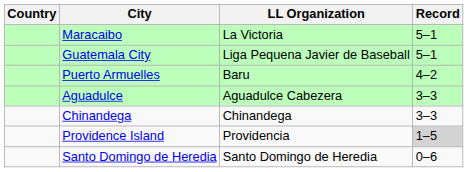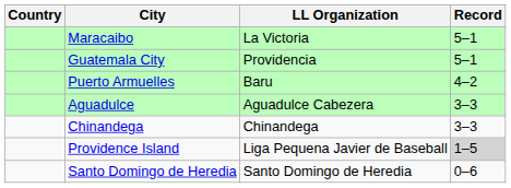Guatemala City | LL Organization: Liga Pequena Javier de Baseball -> Providencia
Providence Island | LL Organization: Providencia -> Liga Pequena Javier de Baseball
